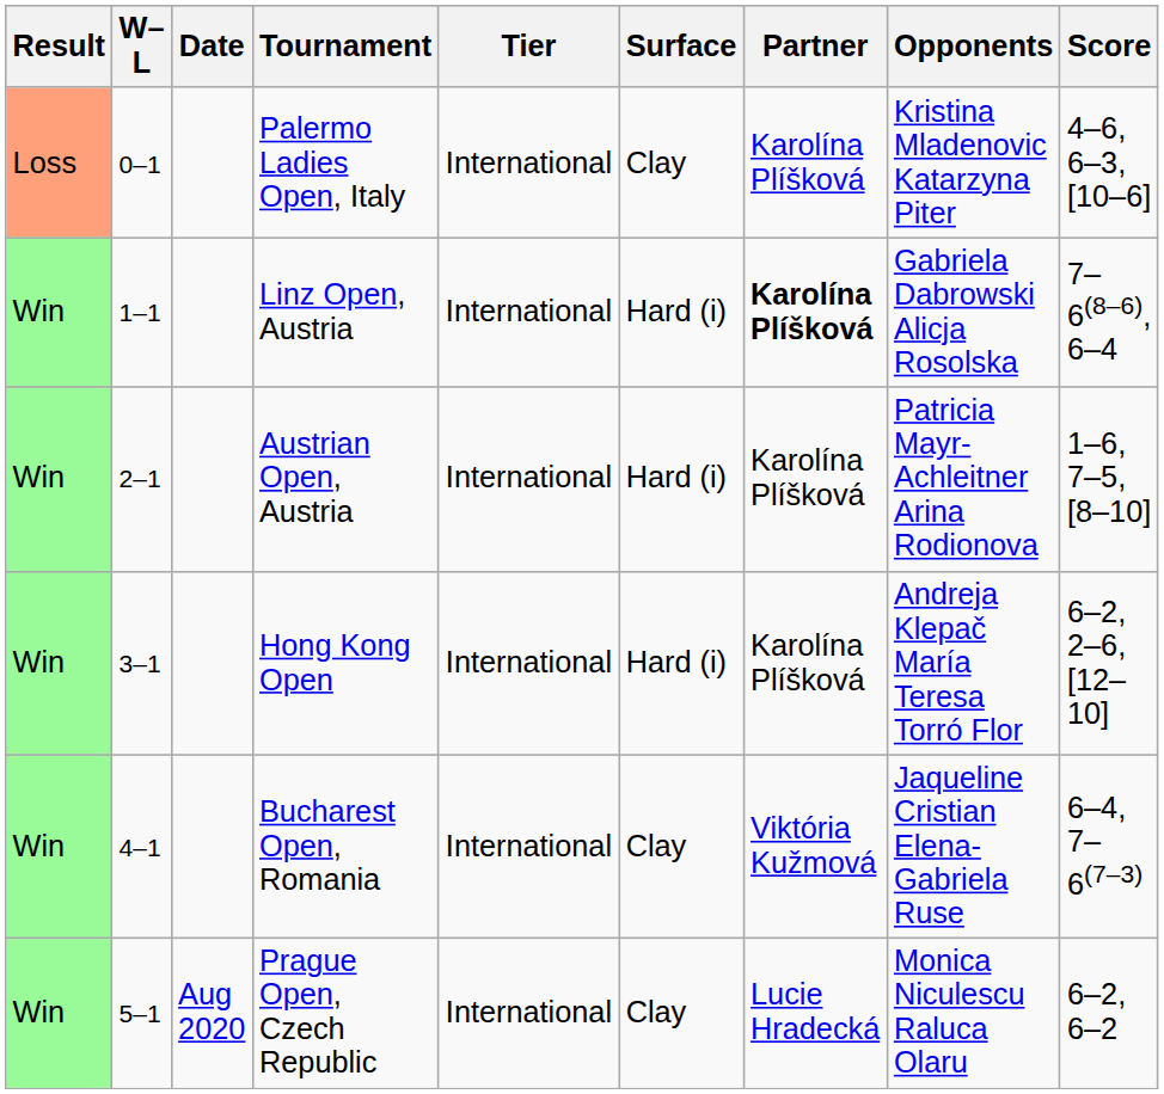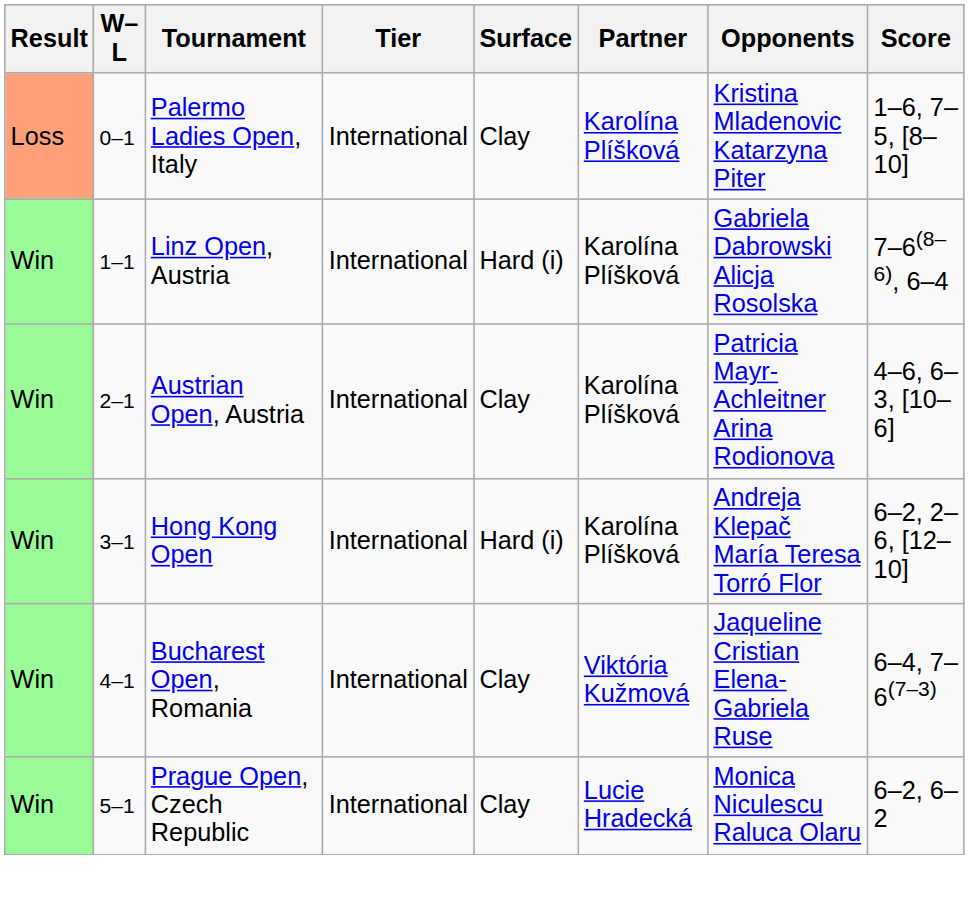- column: Date | Aug 2020
Palermo Ladies Open, Italy | Score: 4–6, 6–3, [10–6] -> 1–6, 7–5, [8–10]
Linz Open, Austria | Partner: bold -> normal
Austrian Open, Austria | Surface: Hard (i) -> Clay
Austrian Open, Austria | Score: 1–6, 7–5, [8–10] -> 4–6, 6–3, [10–6]
